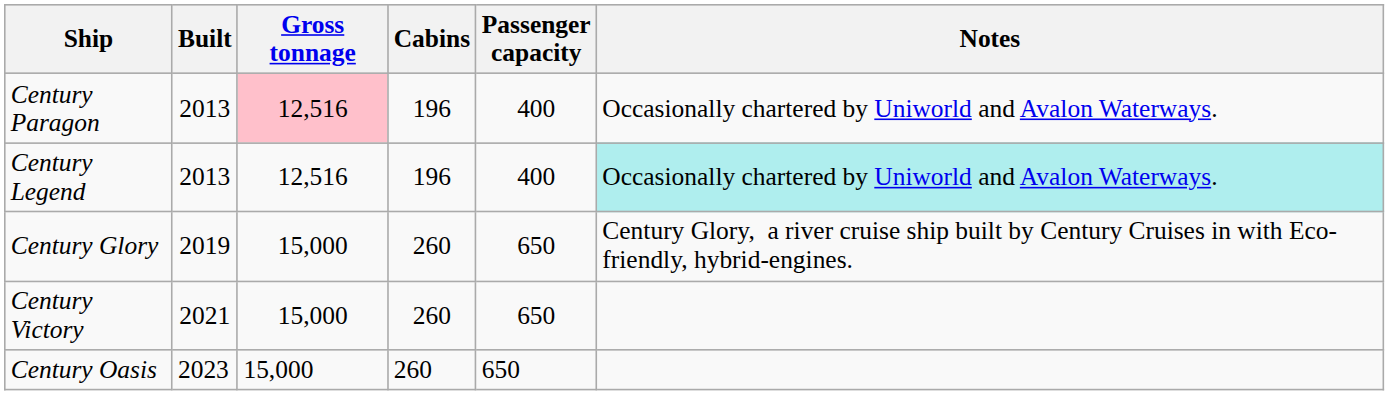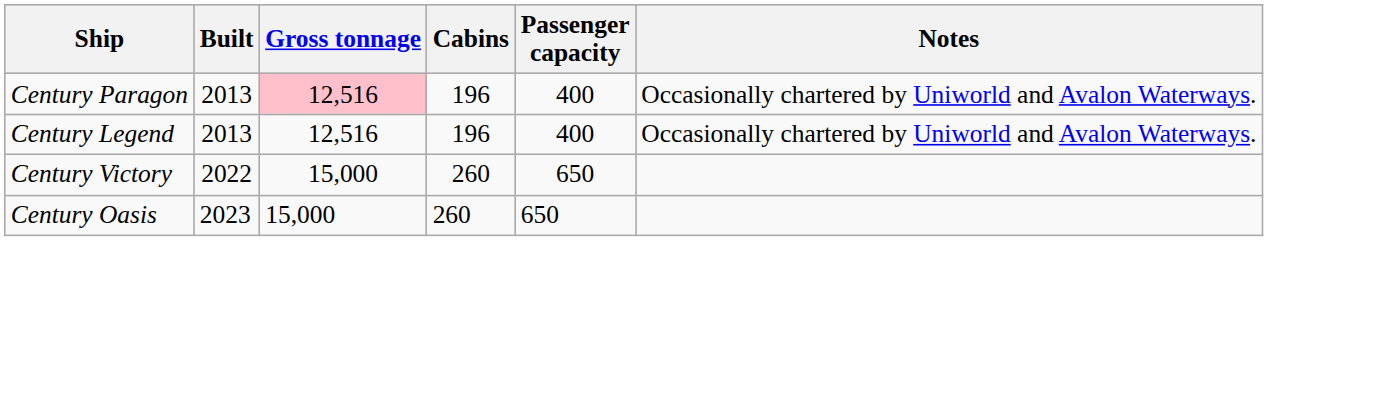Century Legend | Notes: paleturquoise background -> no background
- row: Century Glory | 2019 | 15,000 | 260 | 650 | Century Glory, a river cruise ship built by Century Cruises in with Eco-friendly, hybrid-engines.
Century Victory | Built: 2021 -> 2022
